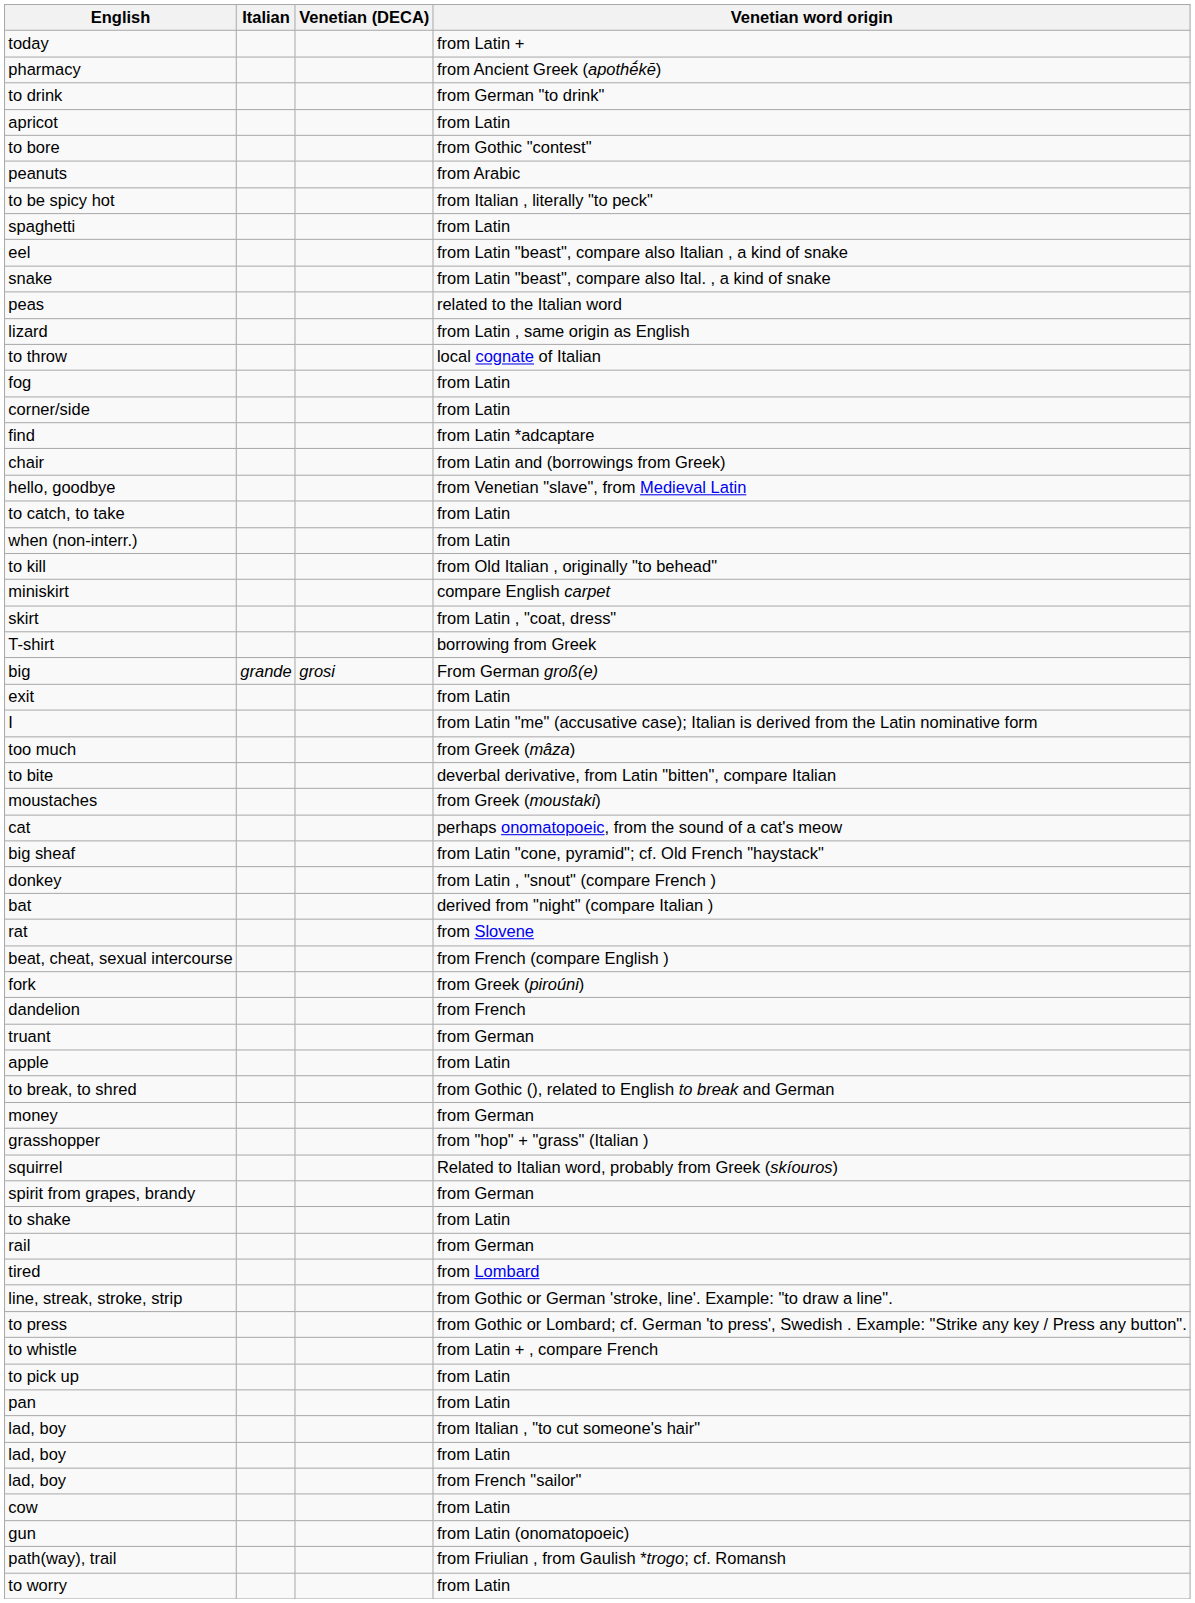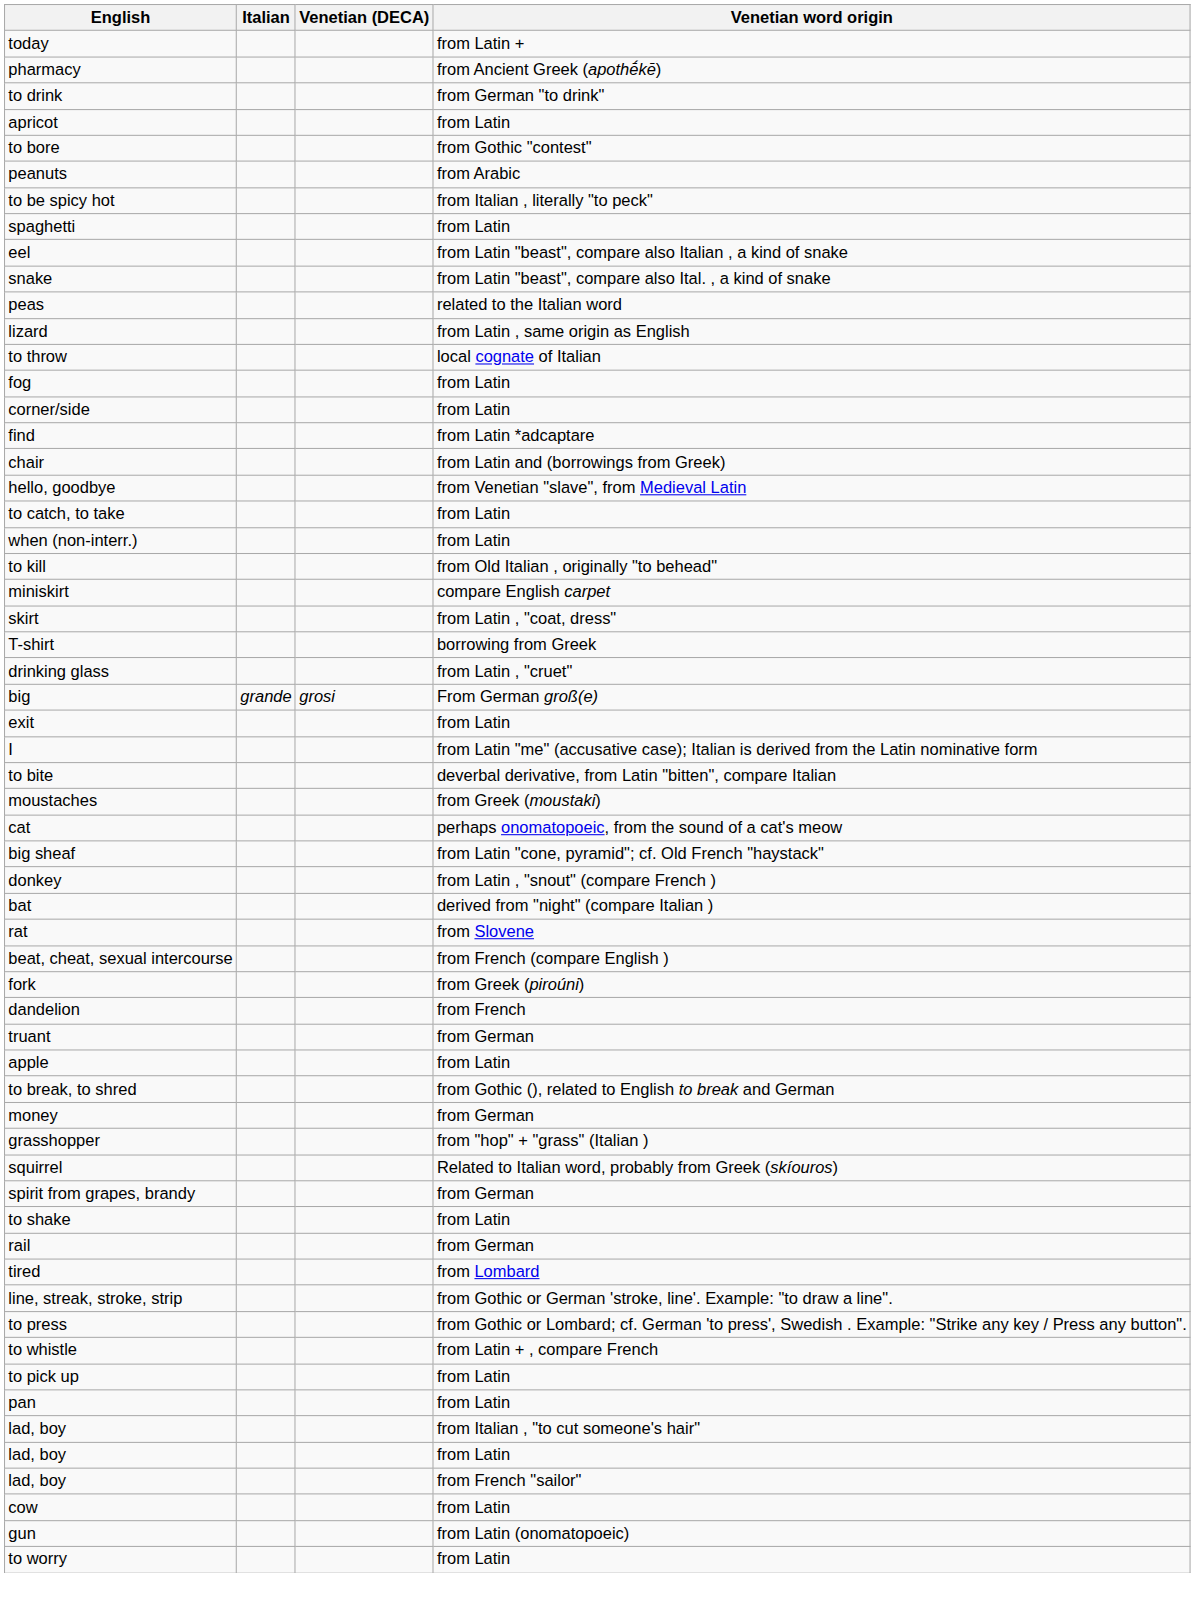+ row: drinking glass | from Latin , "cruet"
- row: too much | from Greek (mâza)
- row: path(way), trail | from Friulian , from Gaulish *trogo; cf. Romansh
